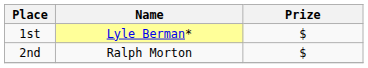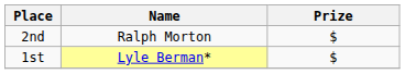rows swapped: 1st <-> 2nd
